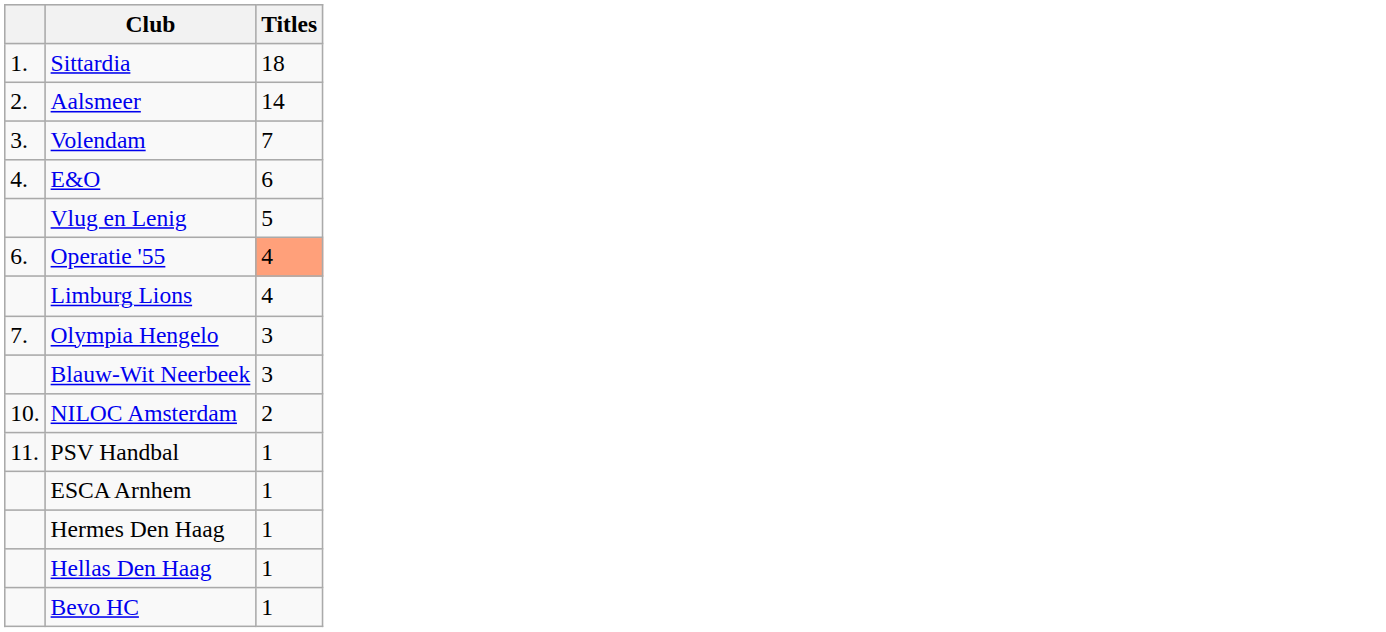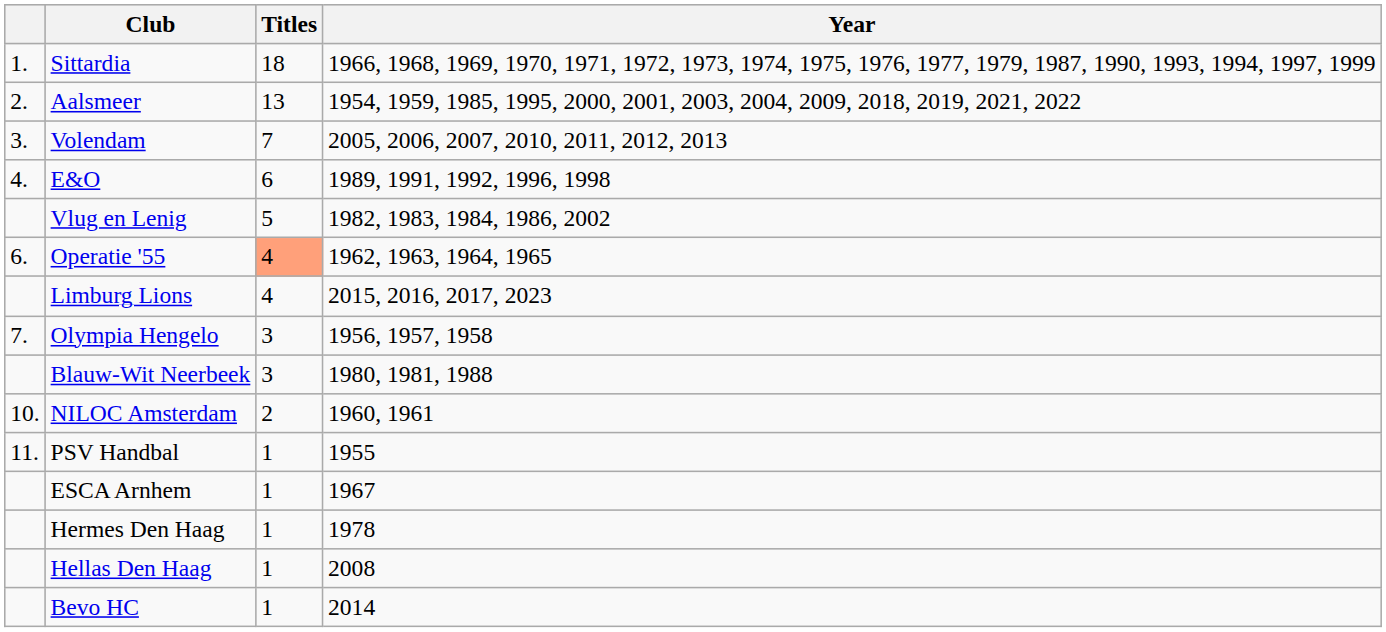+ column: Year | 1966, 1968, 1969, 1970, 1971, 1972, 1973, 1974, 1975, 1976, 1977, 1979, 1987, 1990, 1993, 1994, 1997, 1999 | 1954, 1959, 1985, 1995, 2000, 2001, 2003, 2004, 2009, 2018, 2019, 2021, 2022 | 2005, 2006, 2007, 2010, 2011, 2012, 2013 | 1989, 1991, 1992, 1996, 1998 | 1982, 1983, 1984, 1986, 2002 | 1962, 1963, 1964, 1965 | 2015, 2016, 2017, 2023 | 1956, 1957, 1958 | 1980, 1981, 1988 | 1960, 1961 | 1955 | 1967 | 1978 | 2008 | 2014
Aalsmeer | Titles: 14 -> 13
